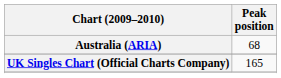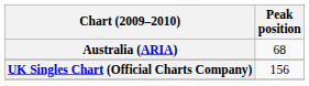UK Singles Chart (Official Charts Company) | Peak position: 165 -> 156
